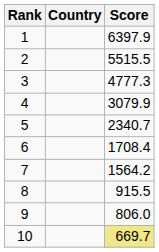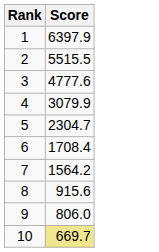- column: Country
3 | Score: 4777.3 -> 4777.6
5 | Score: 2340.7 -> 2304.7
8 | Score: 915.5 -> 915.6
